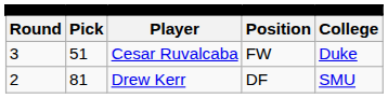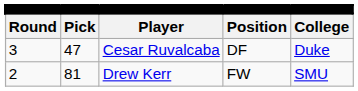Cesar Ruvalcaba | column 2: 51 -> 47
Cesar Ruvalcaba | column 4: FW -> DF
Drew Kerr | column 4: DF -> FW
